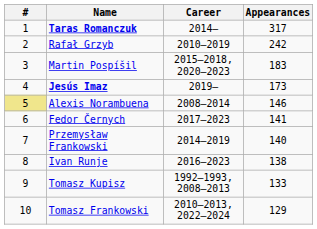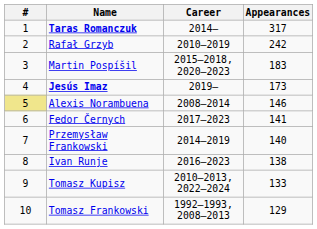Tomasz Kupisz | Career: 1992–1993, 2008–2013 -> 2010–2013, 2022–2024
Tomasz Frankowski | Career: 2010–2013, 2022–2024 -> 1992–1993, 2008–2013
